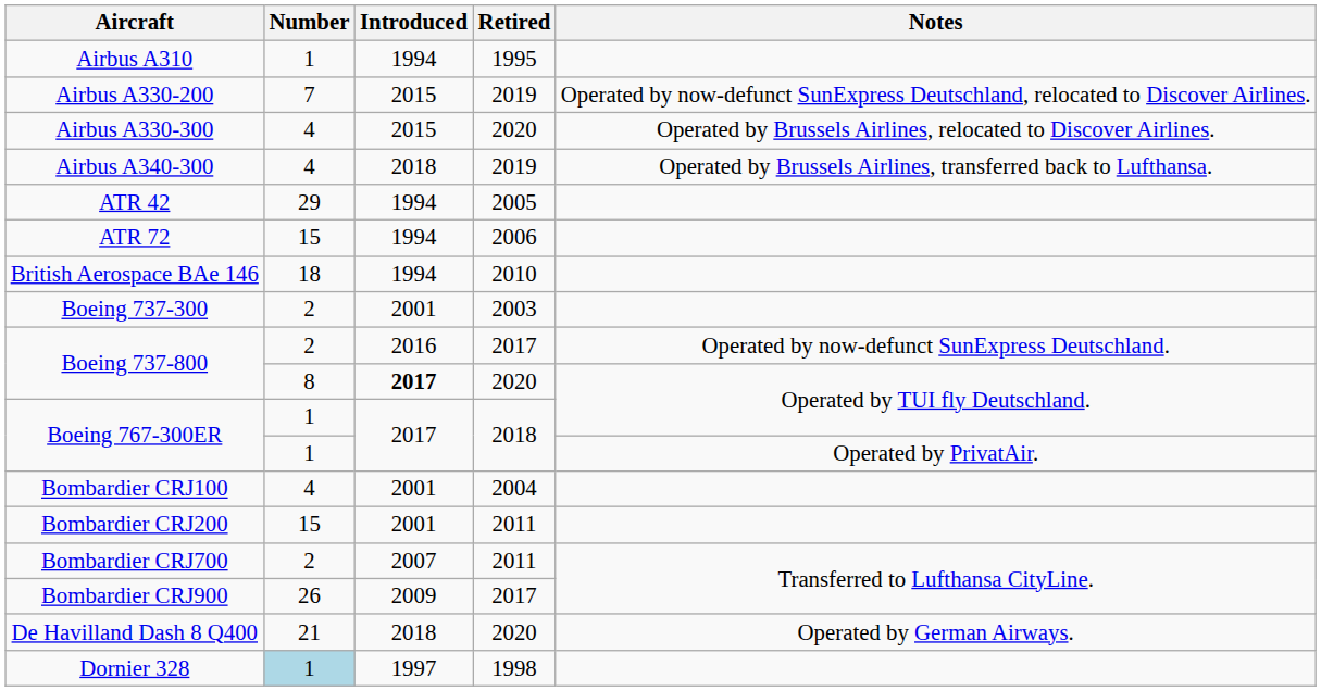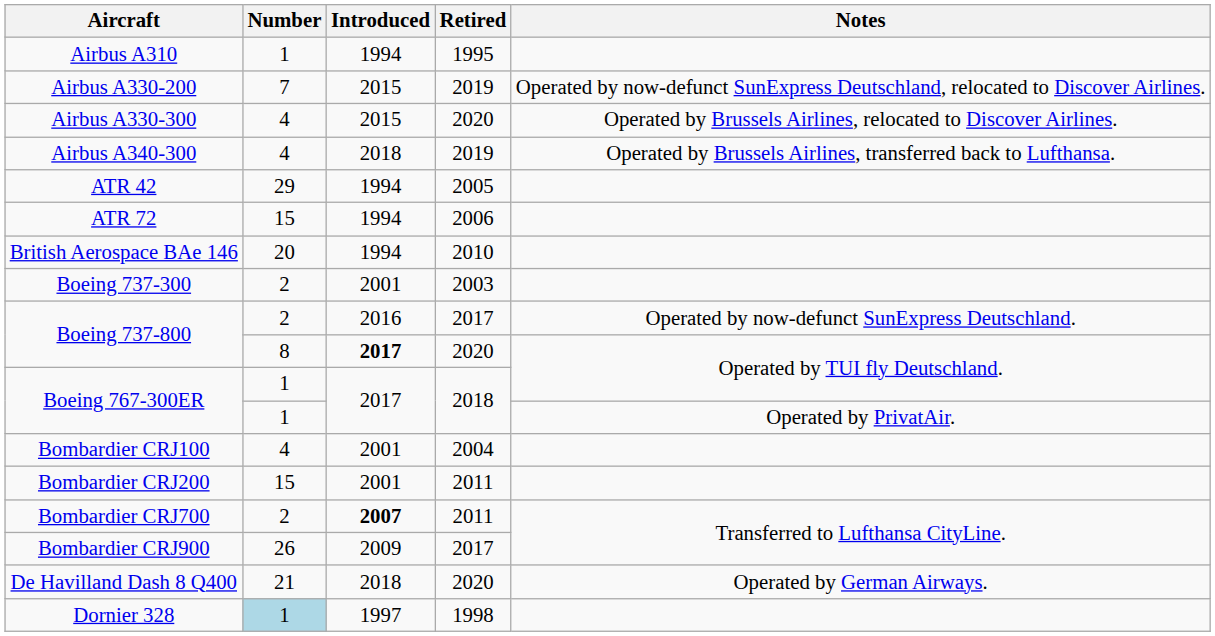British Aerospace BAe 146 | Number: 18 -> 20
Bombardier CRJ700 | Introduced: normal -> bold
